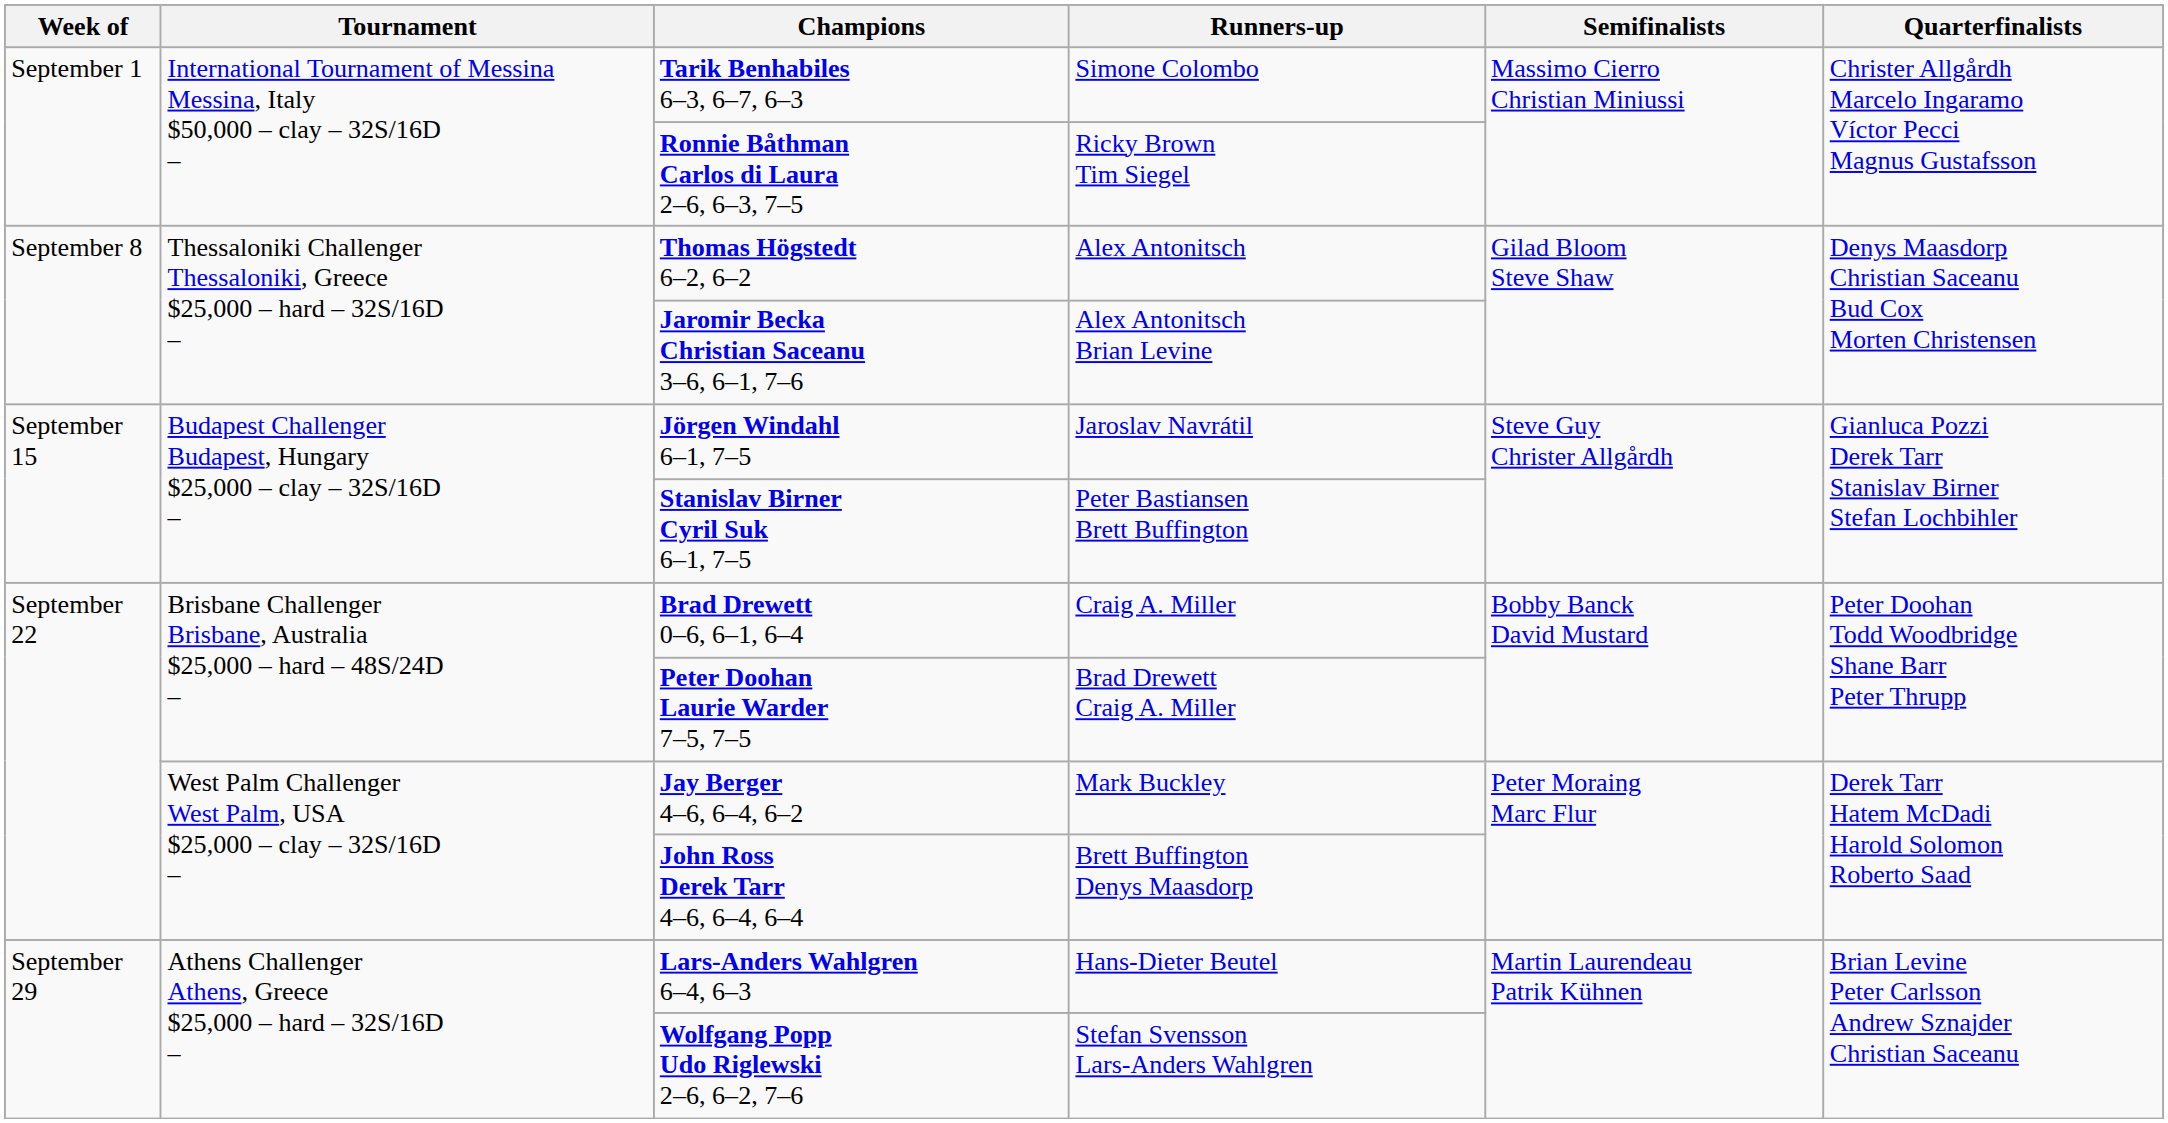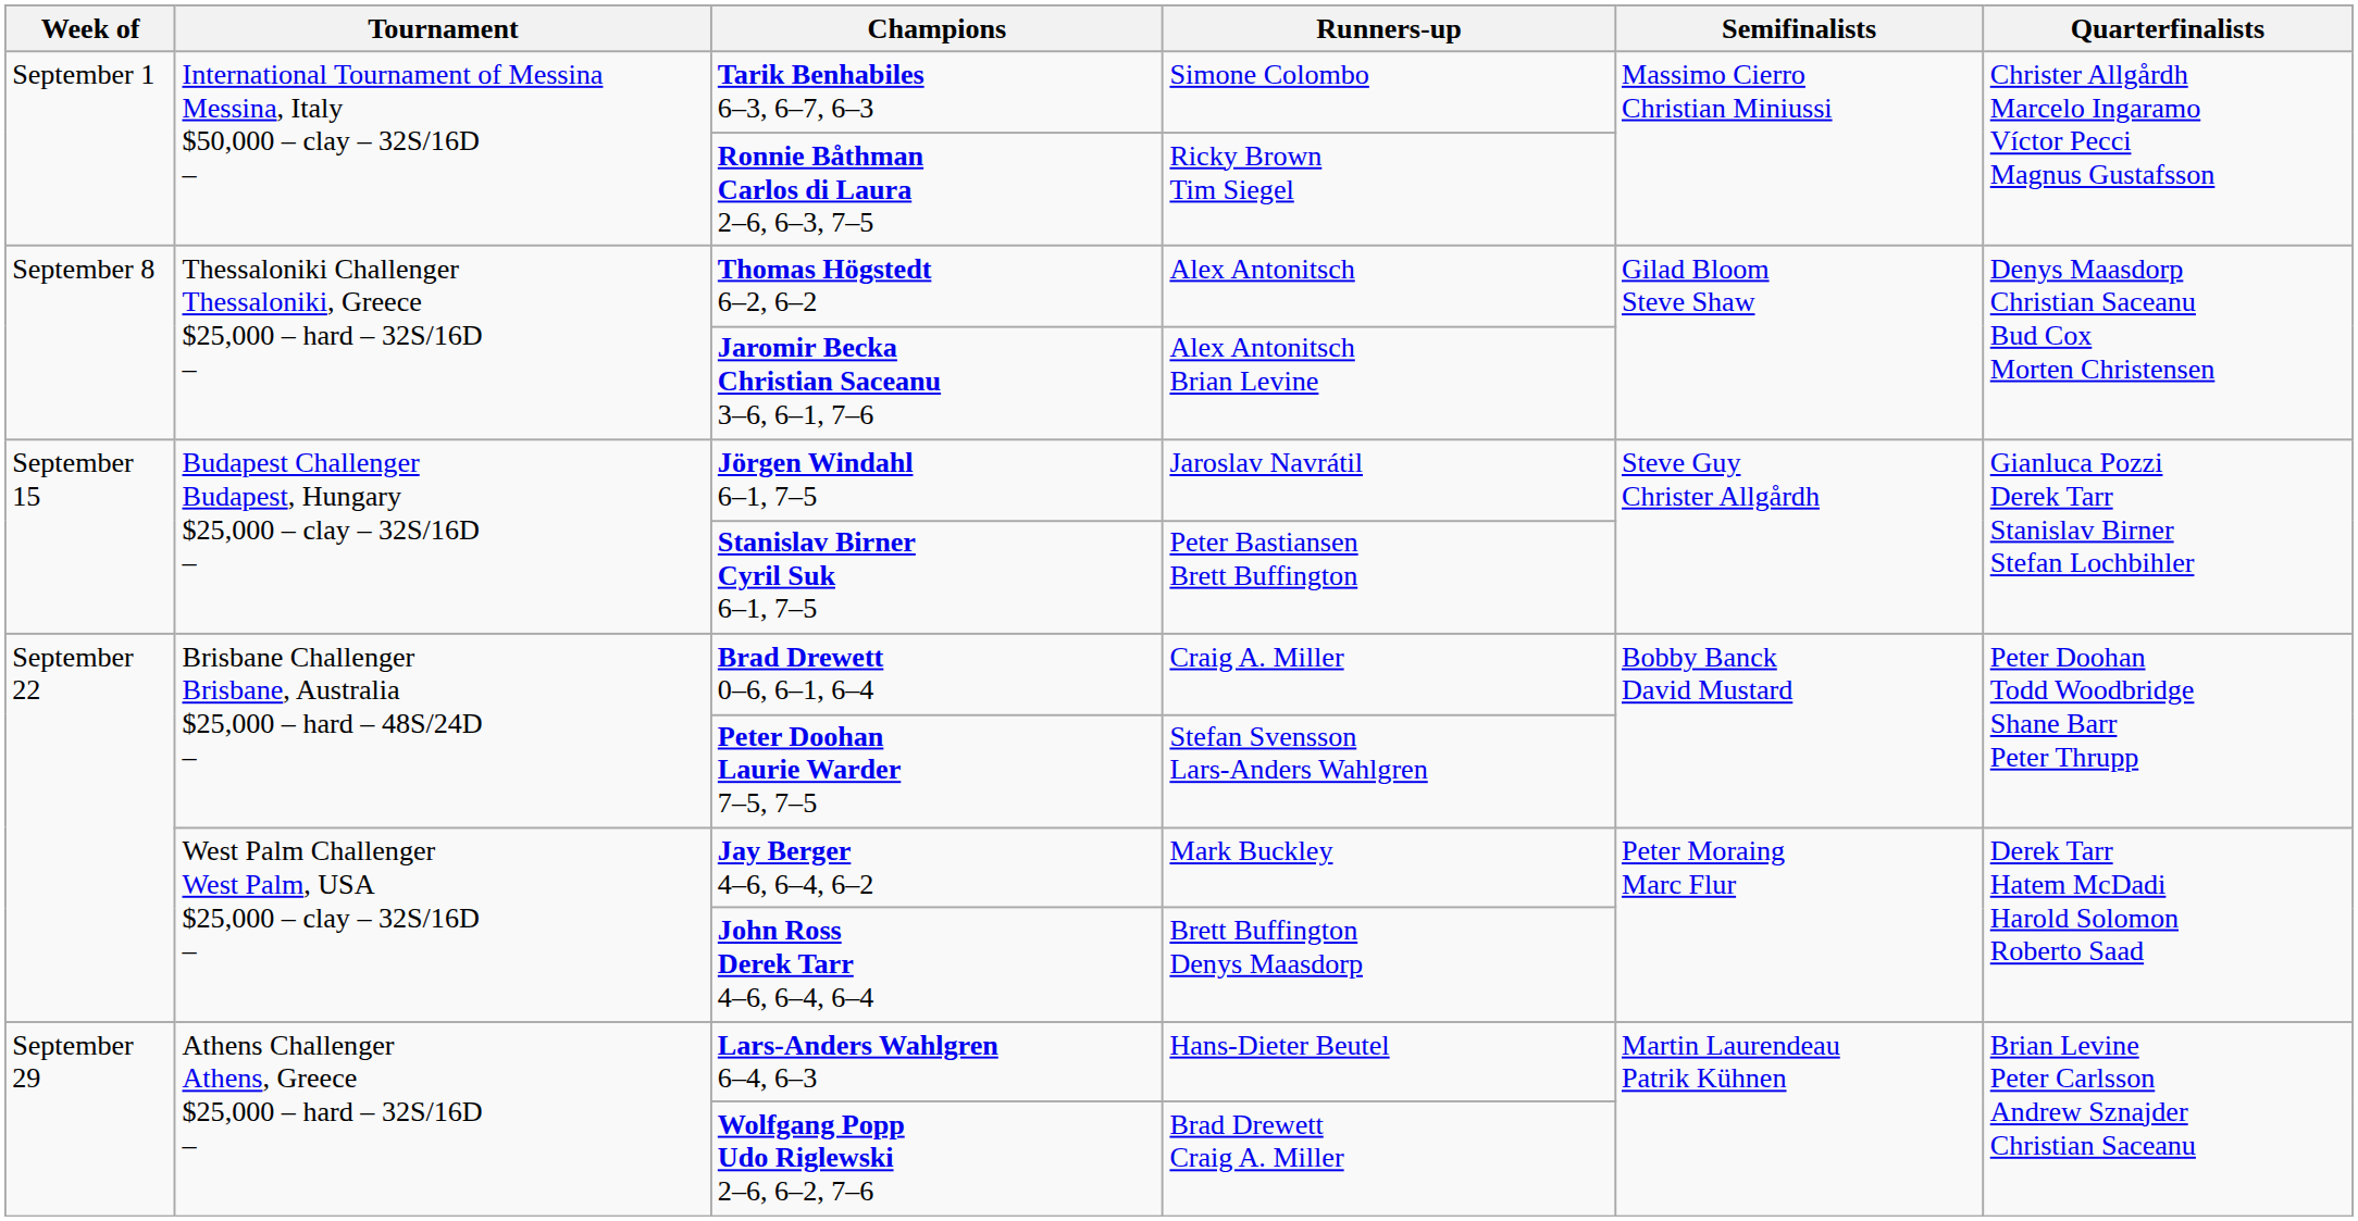Peter Doohan Laurie Warder 7–5, 7–5 | Runners-up: Brad Drewett Craig A. Miller -> Stefan Svensson Lars-Anders Wahlgren
Wolfgang Popp Udo Riglewski 2–6, 6–2, 7–6 | Runners-up: Stefan Svensson Lars-Anders Wahlgren -> Brad Drewett Craig A. Miller
